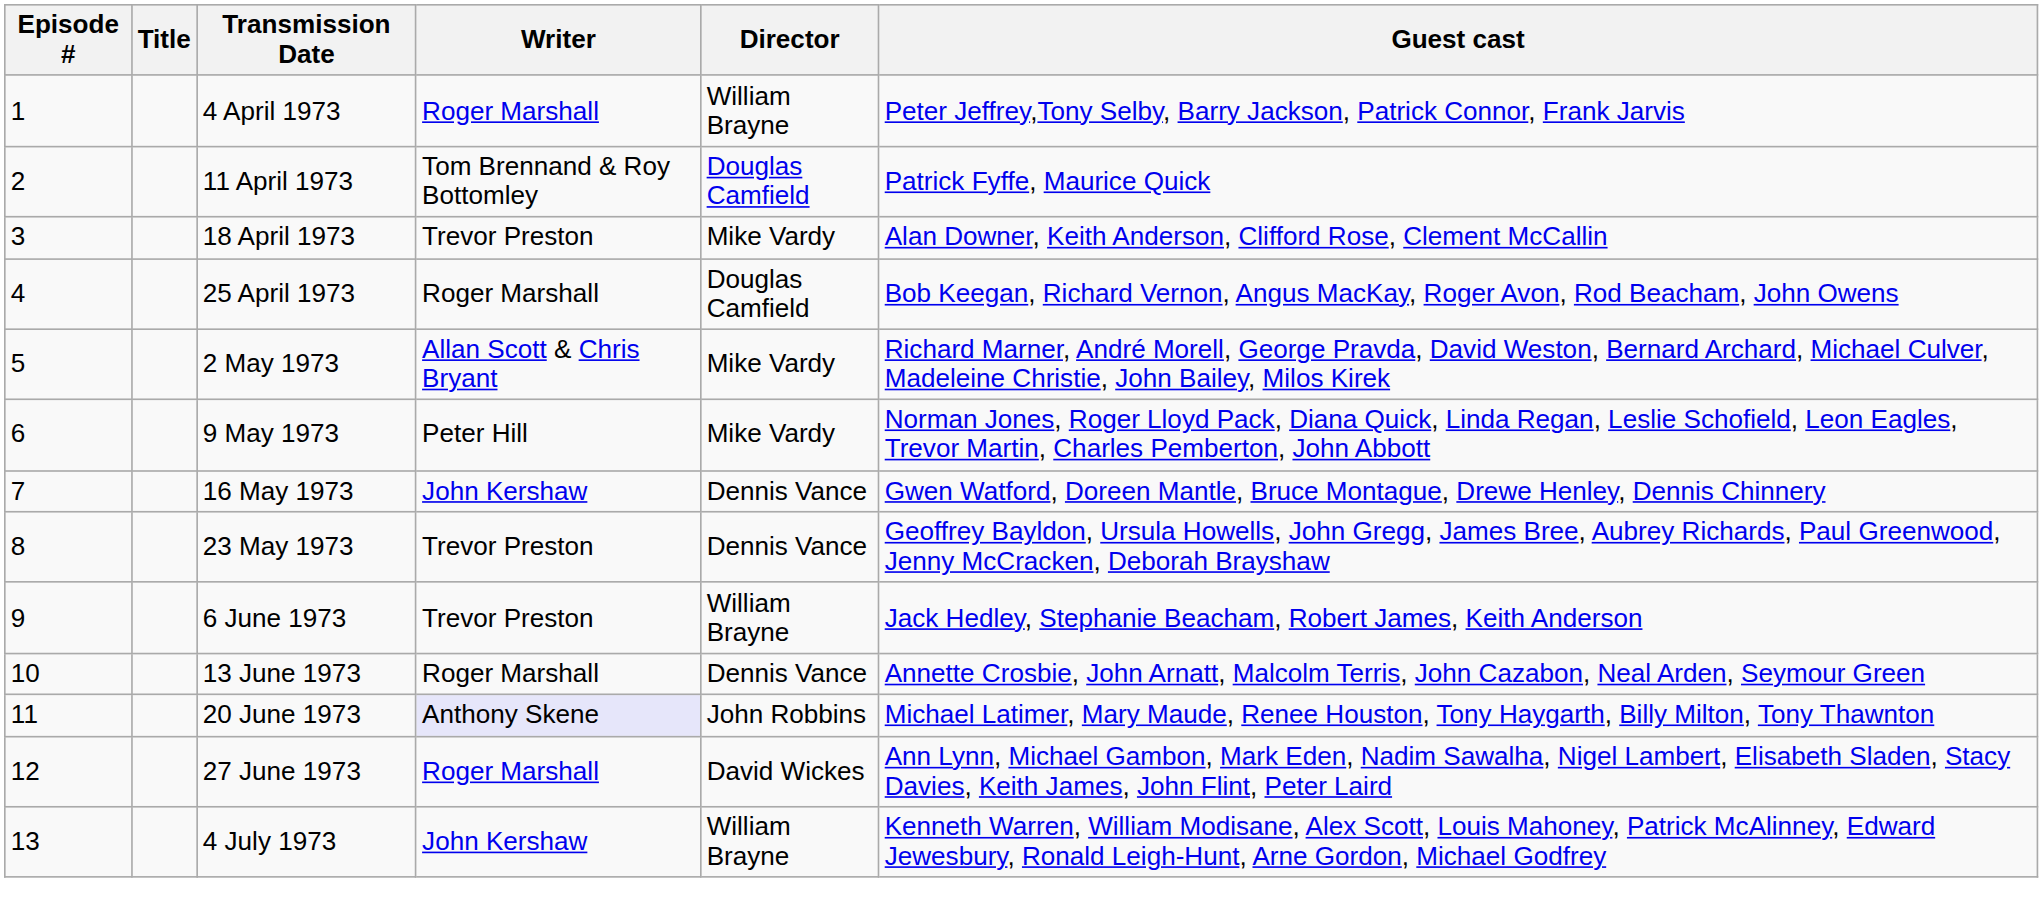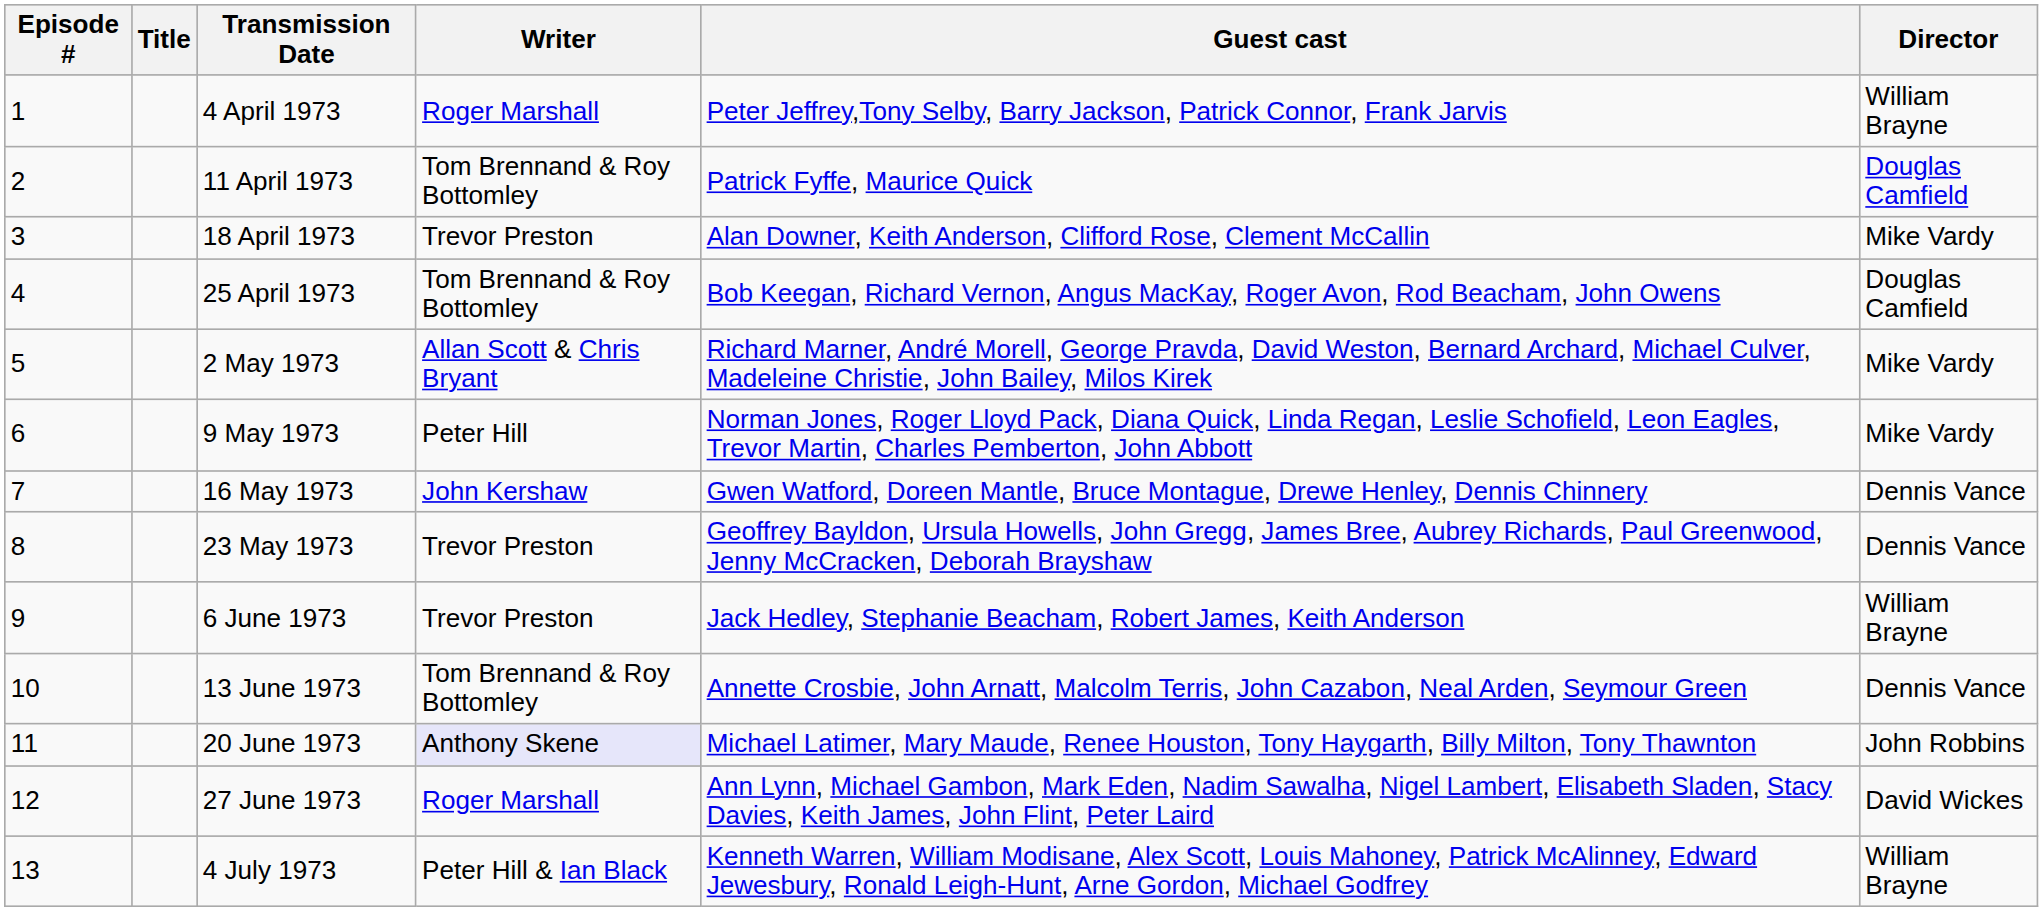columns swapped: Director <-> Guest cast
25 April 1973 | Writer: Roger Marshall -> Tom Brennand & Roy Bottomley
13 June 1973 | Writer: Roger Marshall -> Tom Brennand & Roy Bottomley
4 July 1973 | Writer: John Kershaw -> Peter Hill & Ian Black
